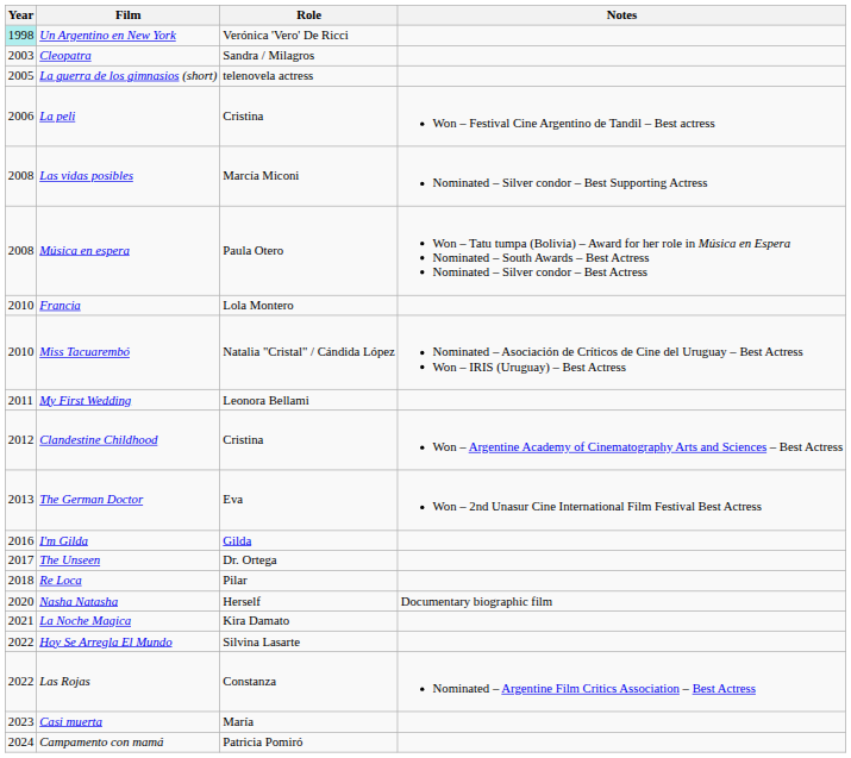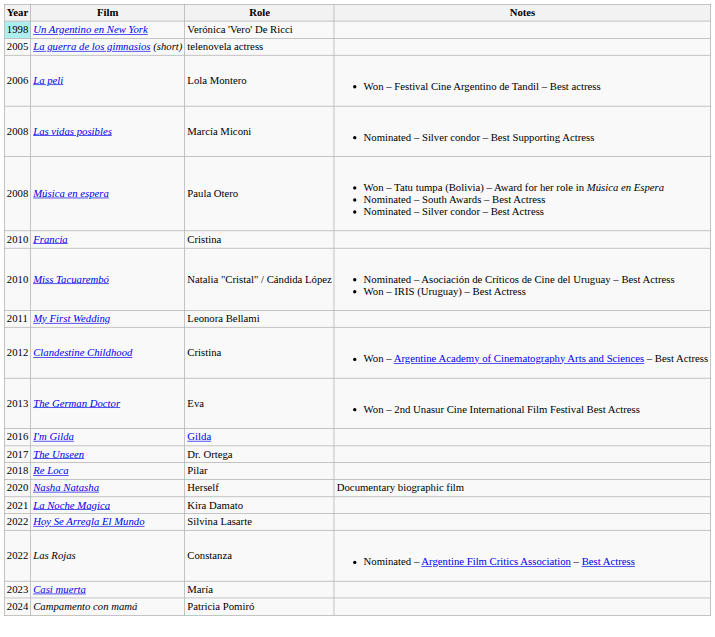- row: 2003 | Cleopatra | Sandra / Milagros
La peli | Role: Cristina -> Lola Montero
Francia | Role: Lola Montero -> Cristina
